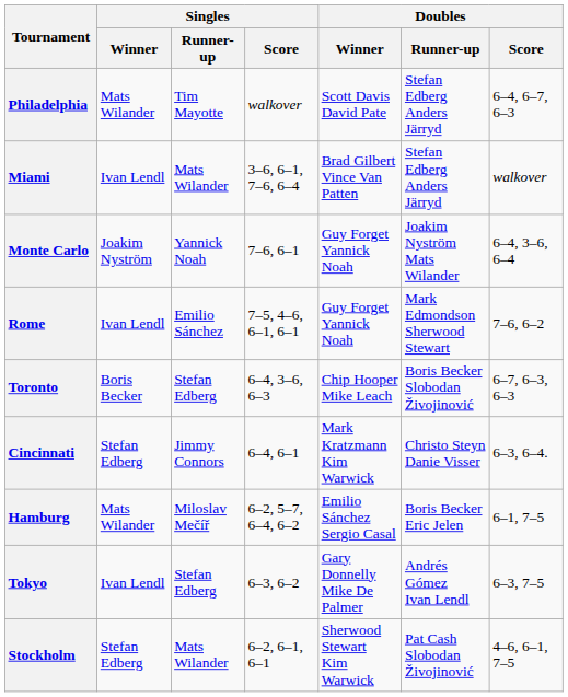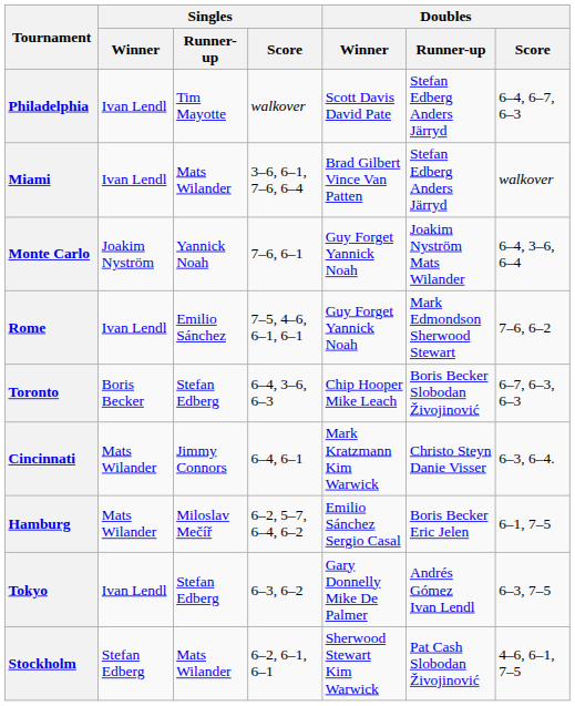Philadelphia | Singles / Winner: Mats Wilander -> Ivan Lendl
Cincinnati | Singles / Winner: Stefan Edberg -> Mats Wilander
